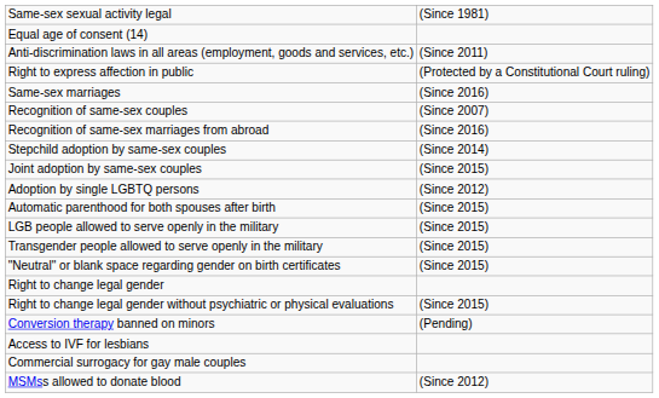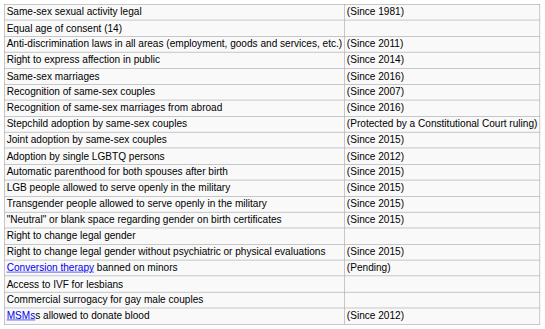Right to express affection in public | column 2: (Protected by a Constitutional Court ruling) -> (Since 2014)
Stepchild adoption by same-sex couples | column 2: (Since 2014) -> (Protected by a Constitutional Court ruling)
